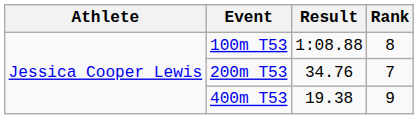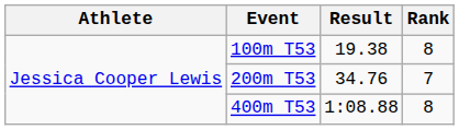100m T53 | Result: 1:08.88 -> 19.38
400m T53 | Result: 19.38 -> 1:08.88
400m T53 | Rank: 9 -> 8
